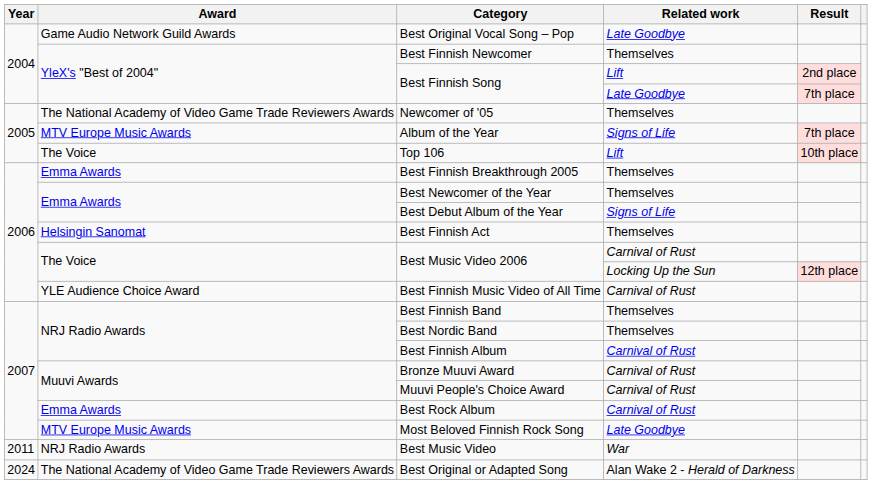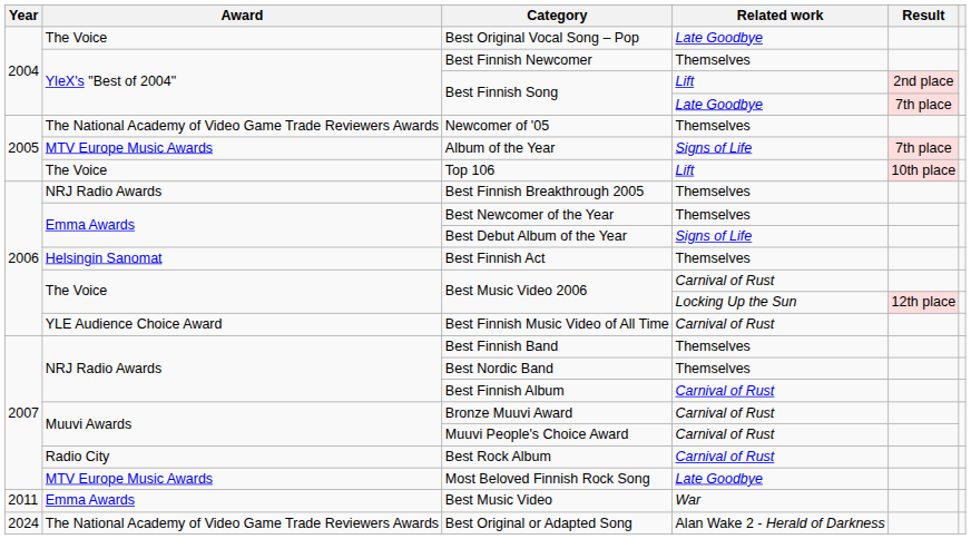Best Original Vocal Song – Pop | Award: Game Audio Network Guild Awards -> The Voice
Best Finnish Breakthrough 2005 | Award: Emma Awards -> NRJ Radio Awards
Best Rock Album | Award: Emma Awards -> Radio City
Best Music Video | Award: NRJ Radio Awards -> Emma Awards
